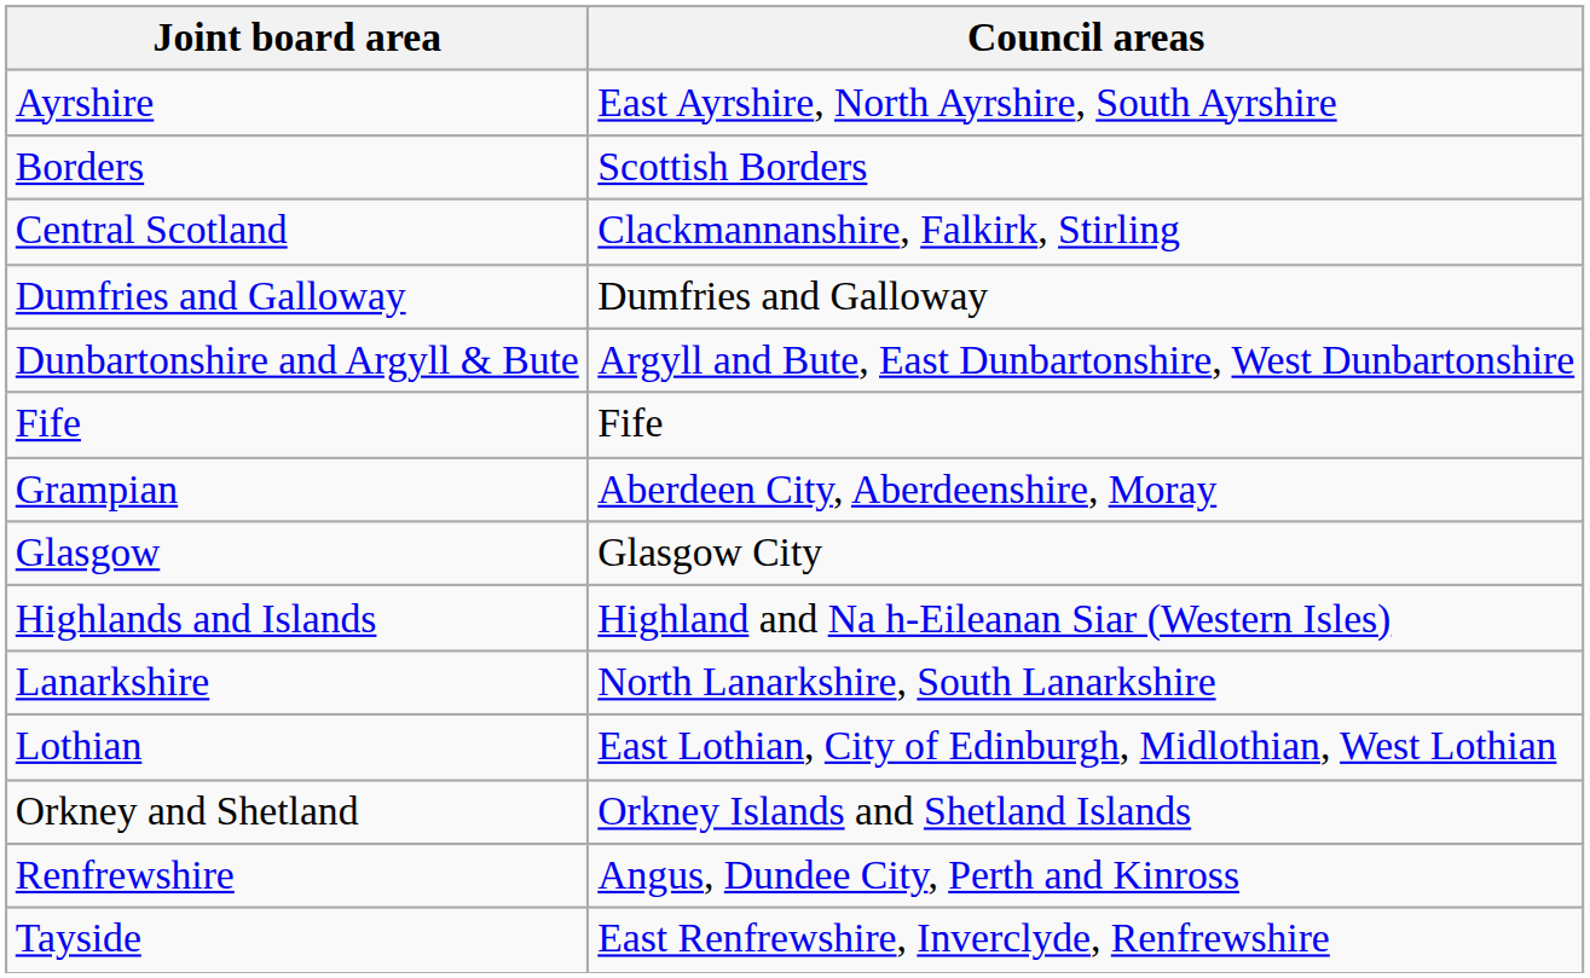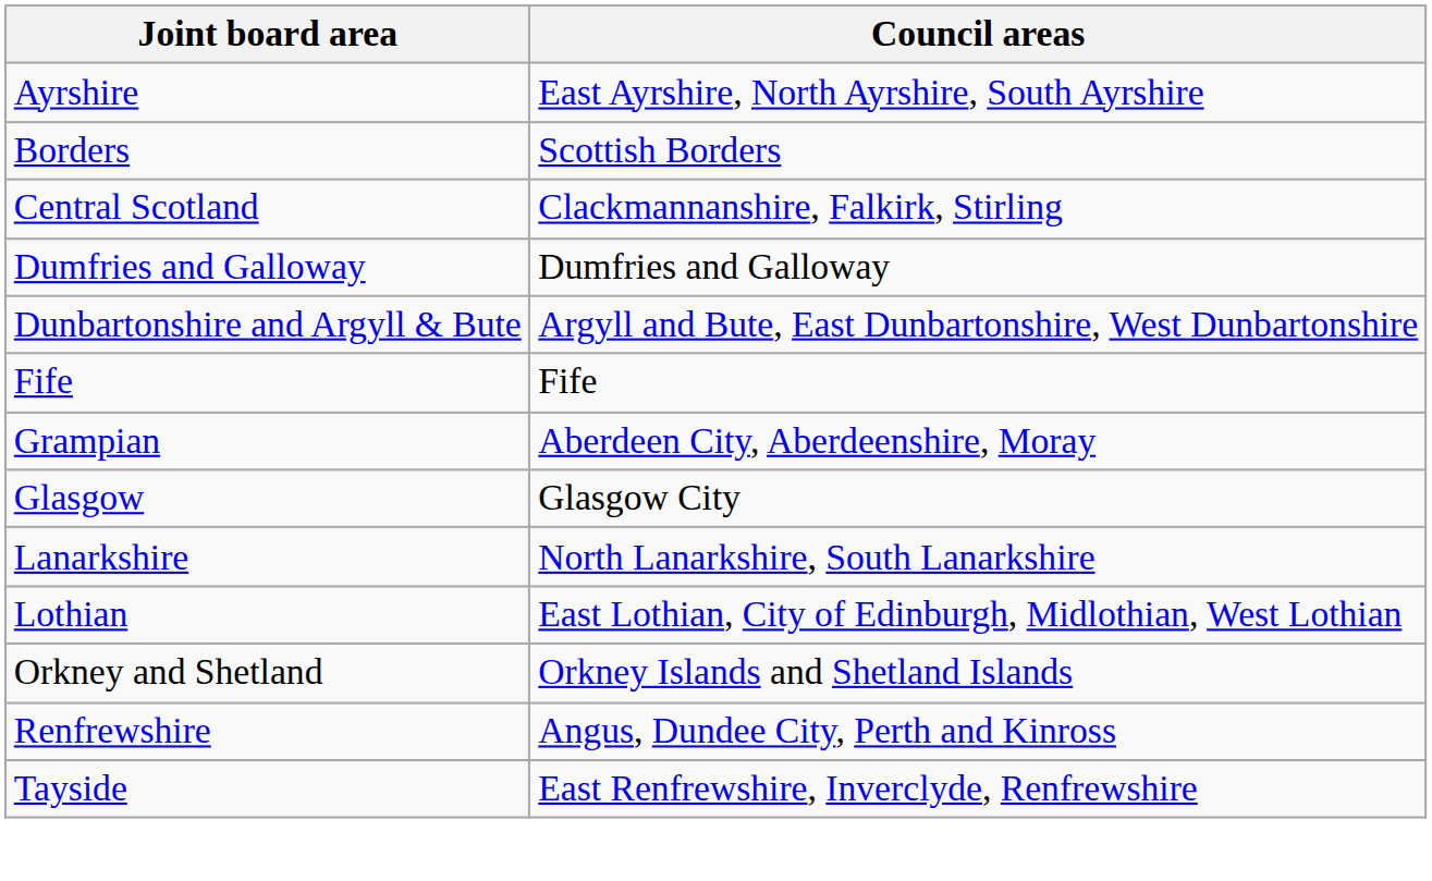- row: Highlands and Islands | Highland and Na h-Eileanan Siar (Western Isles)
